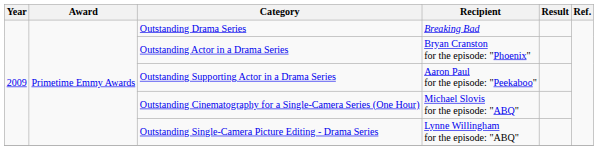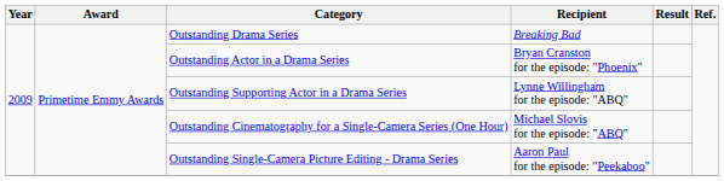Outstanding Supporting Actor in a Drama Series | Recipient: Aaron Paul for the episode: "Peekaboo" -> Lynne Willingham for the episode: "ABQ"
Outstanding Single-Camera Picture Editing - Drama Series | Recipient: Lynne Willingham for the episode: "ABQ" -> Aaron Paul for the episode: "Peekaboo"
